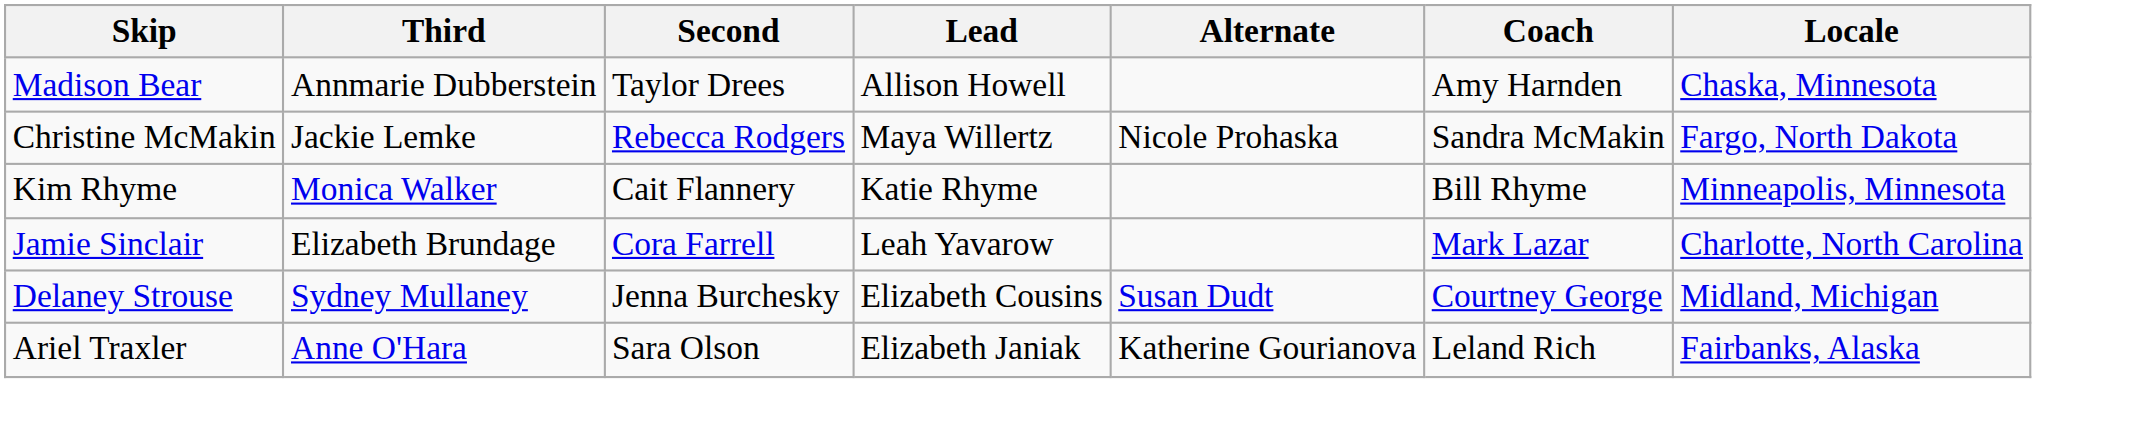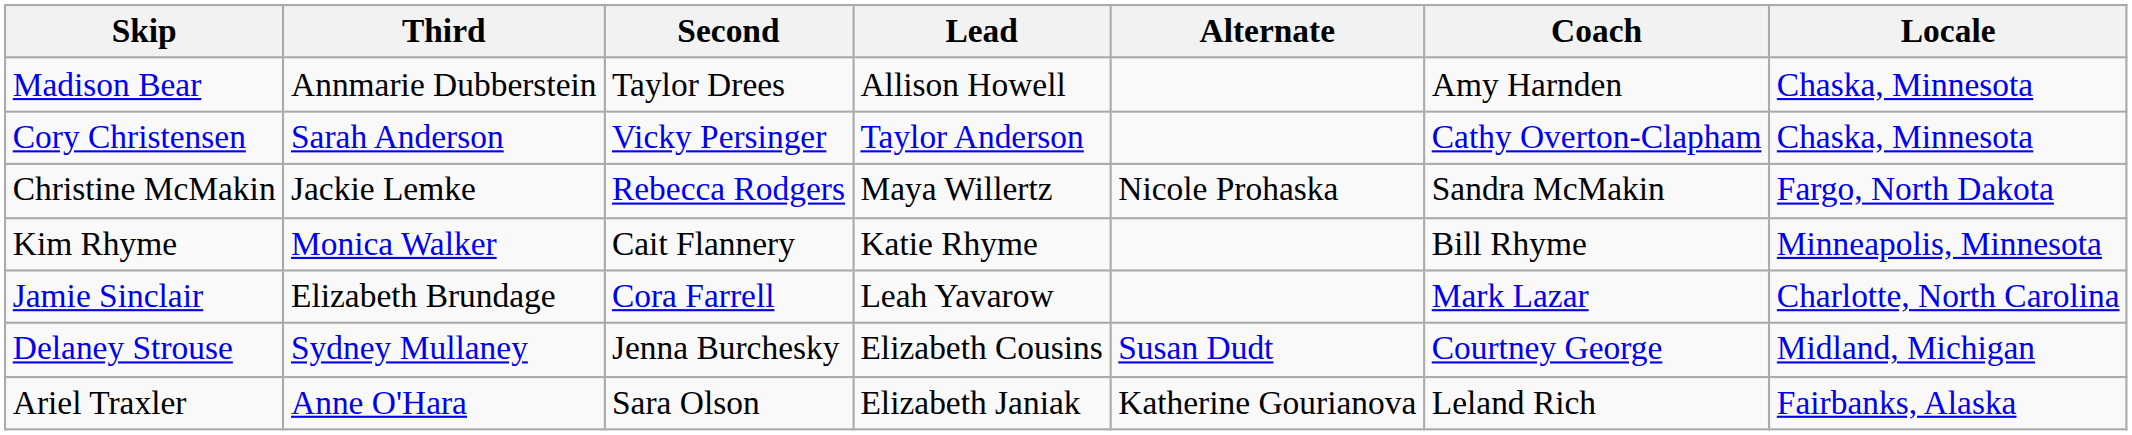+ row: Cory Christensen | Sarah Anderson | Vicky Persinger | Taylor Anderson | Cathy Overton-Clapham | Chaska, Minnesota
